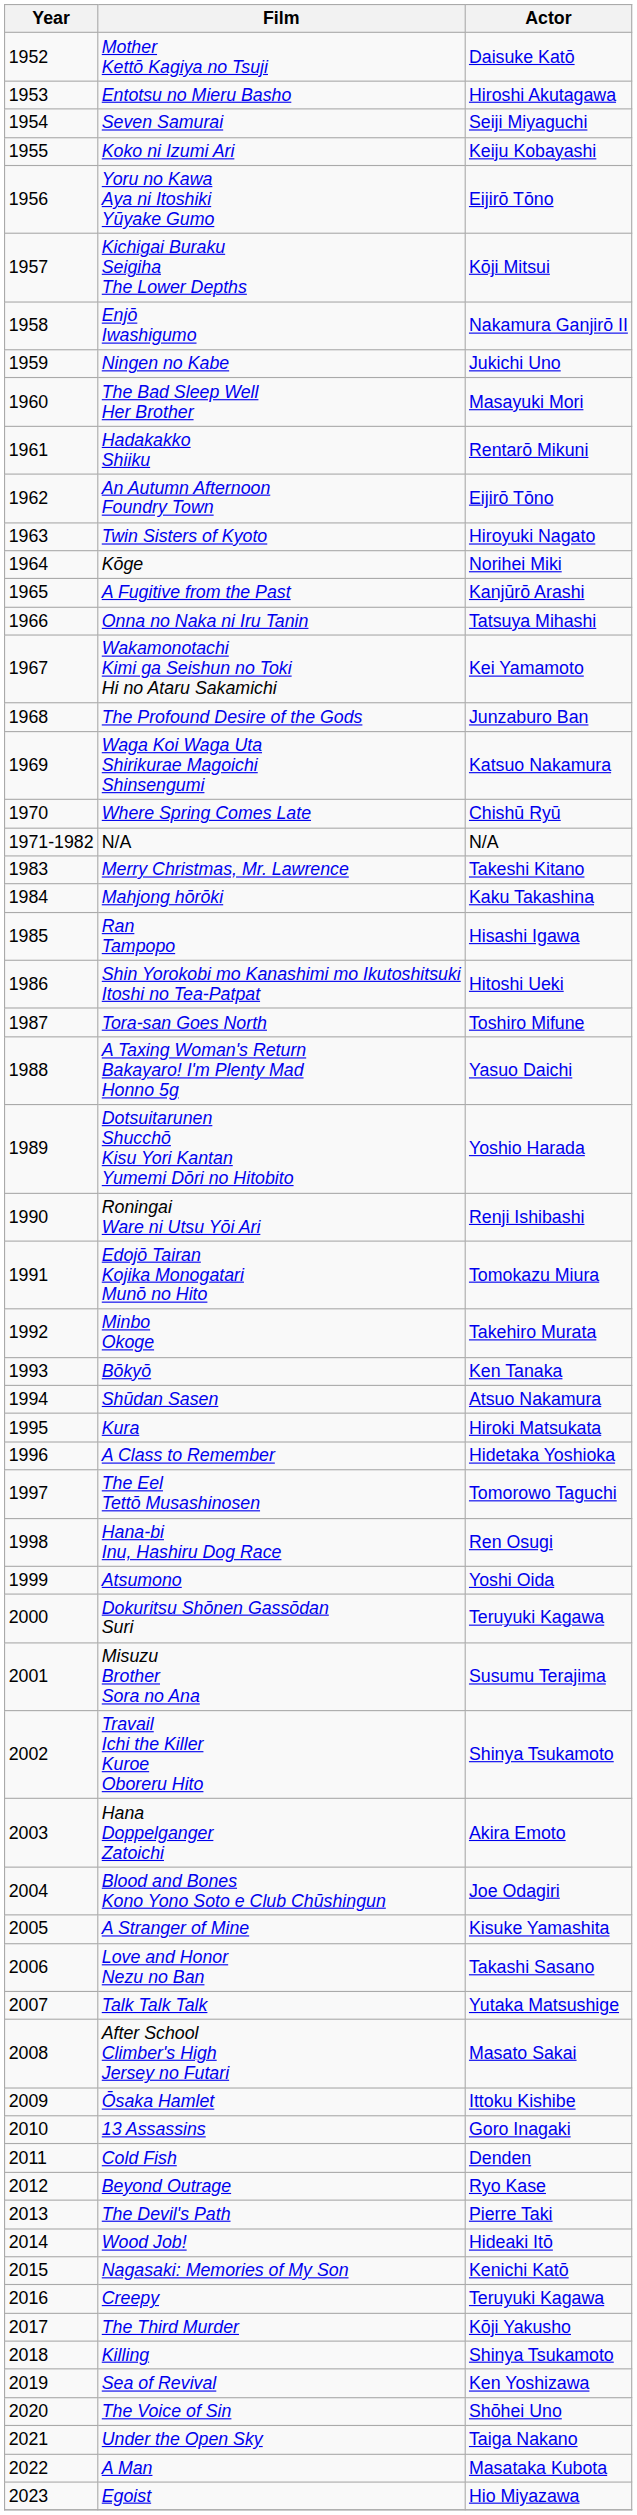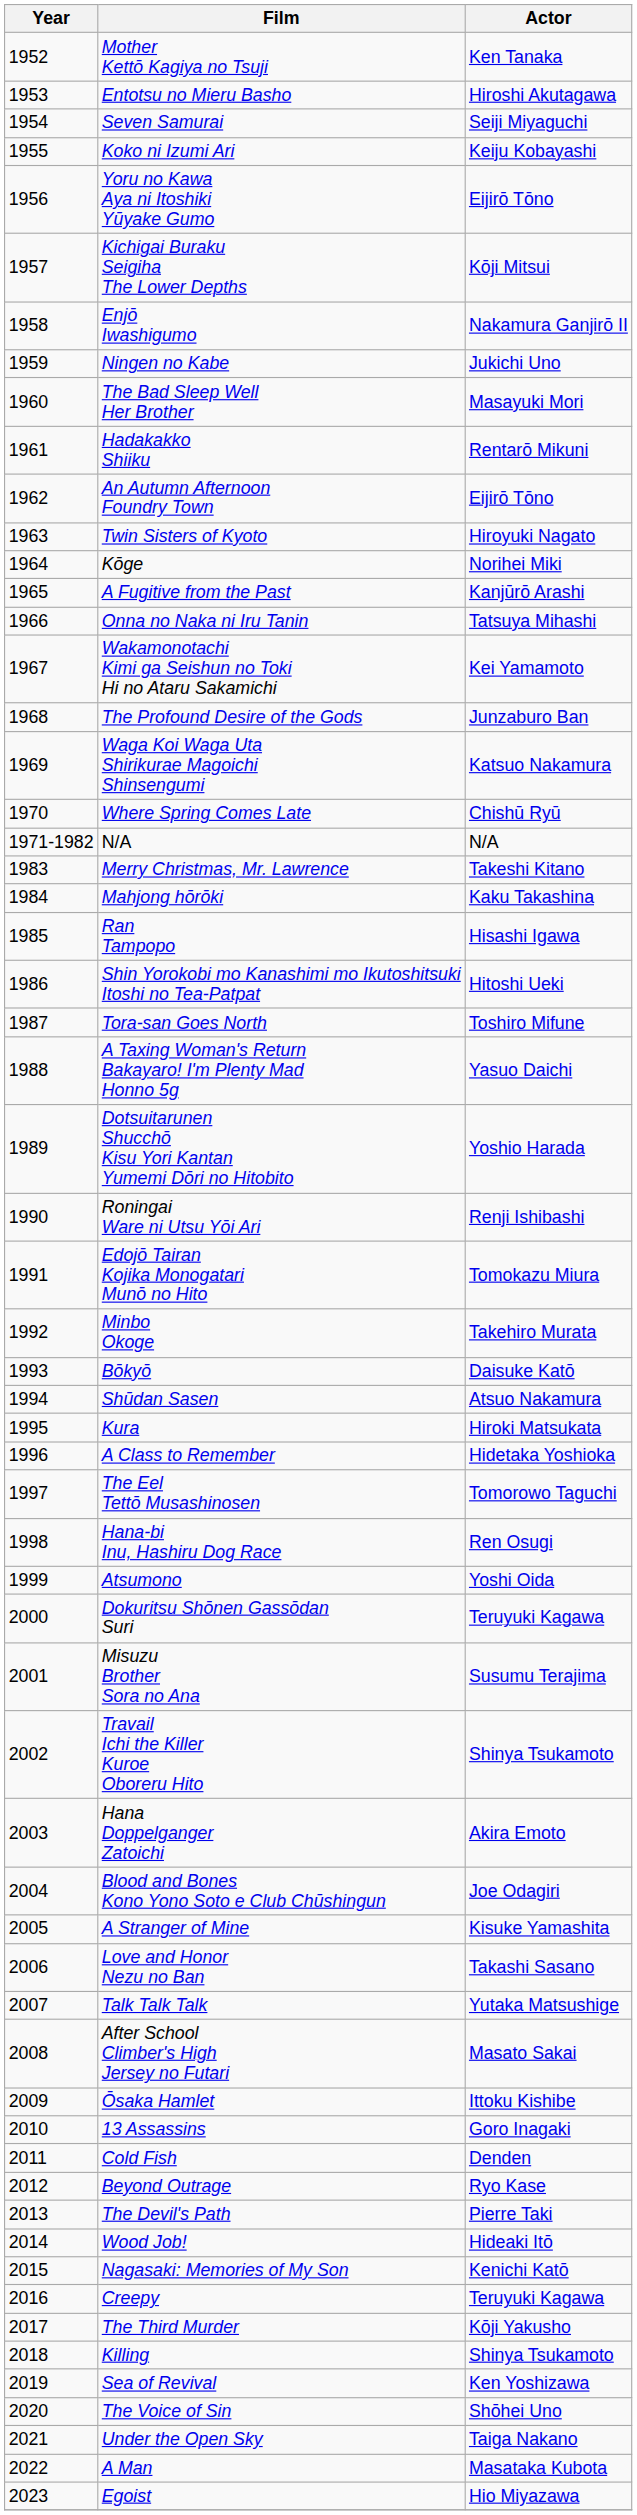Mother Kettō Kagiya no Tsuji | Actor: Daisuke Katō -> Ken Tanaka
Bōkyō | Actor: Ken Tanaka -> Daisuke Katō
